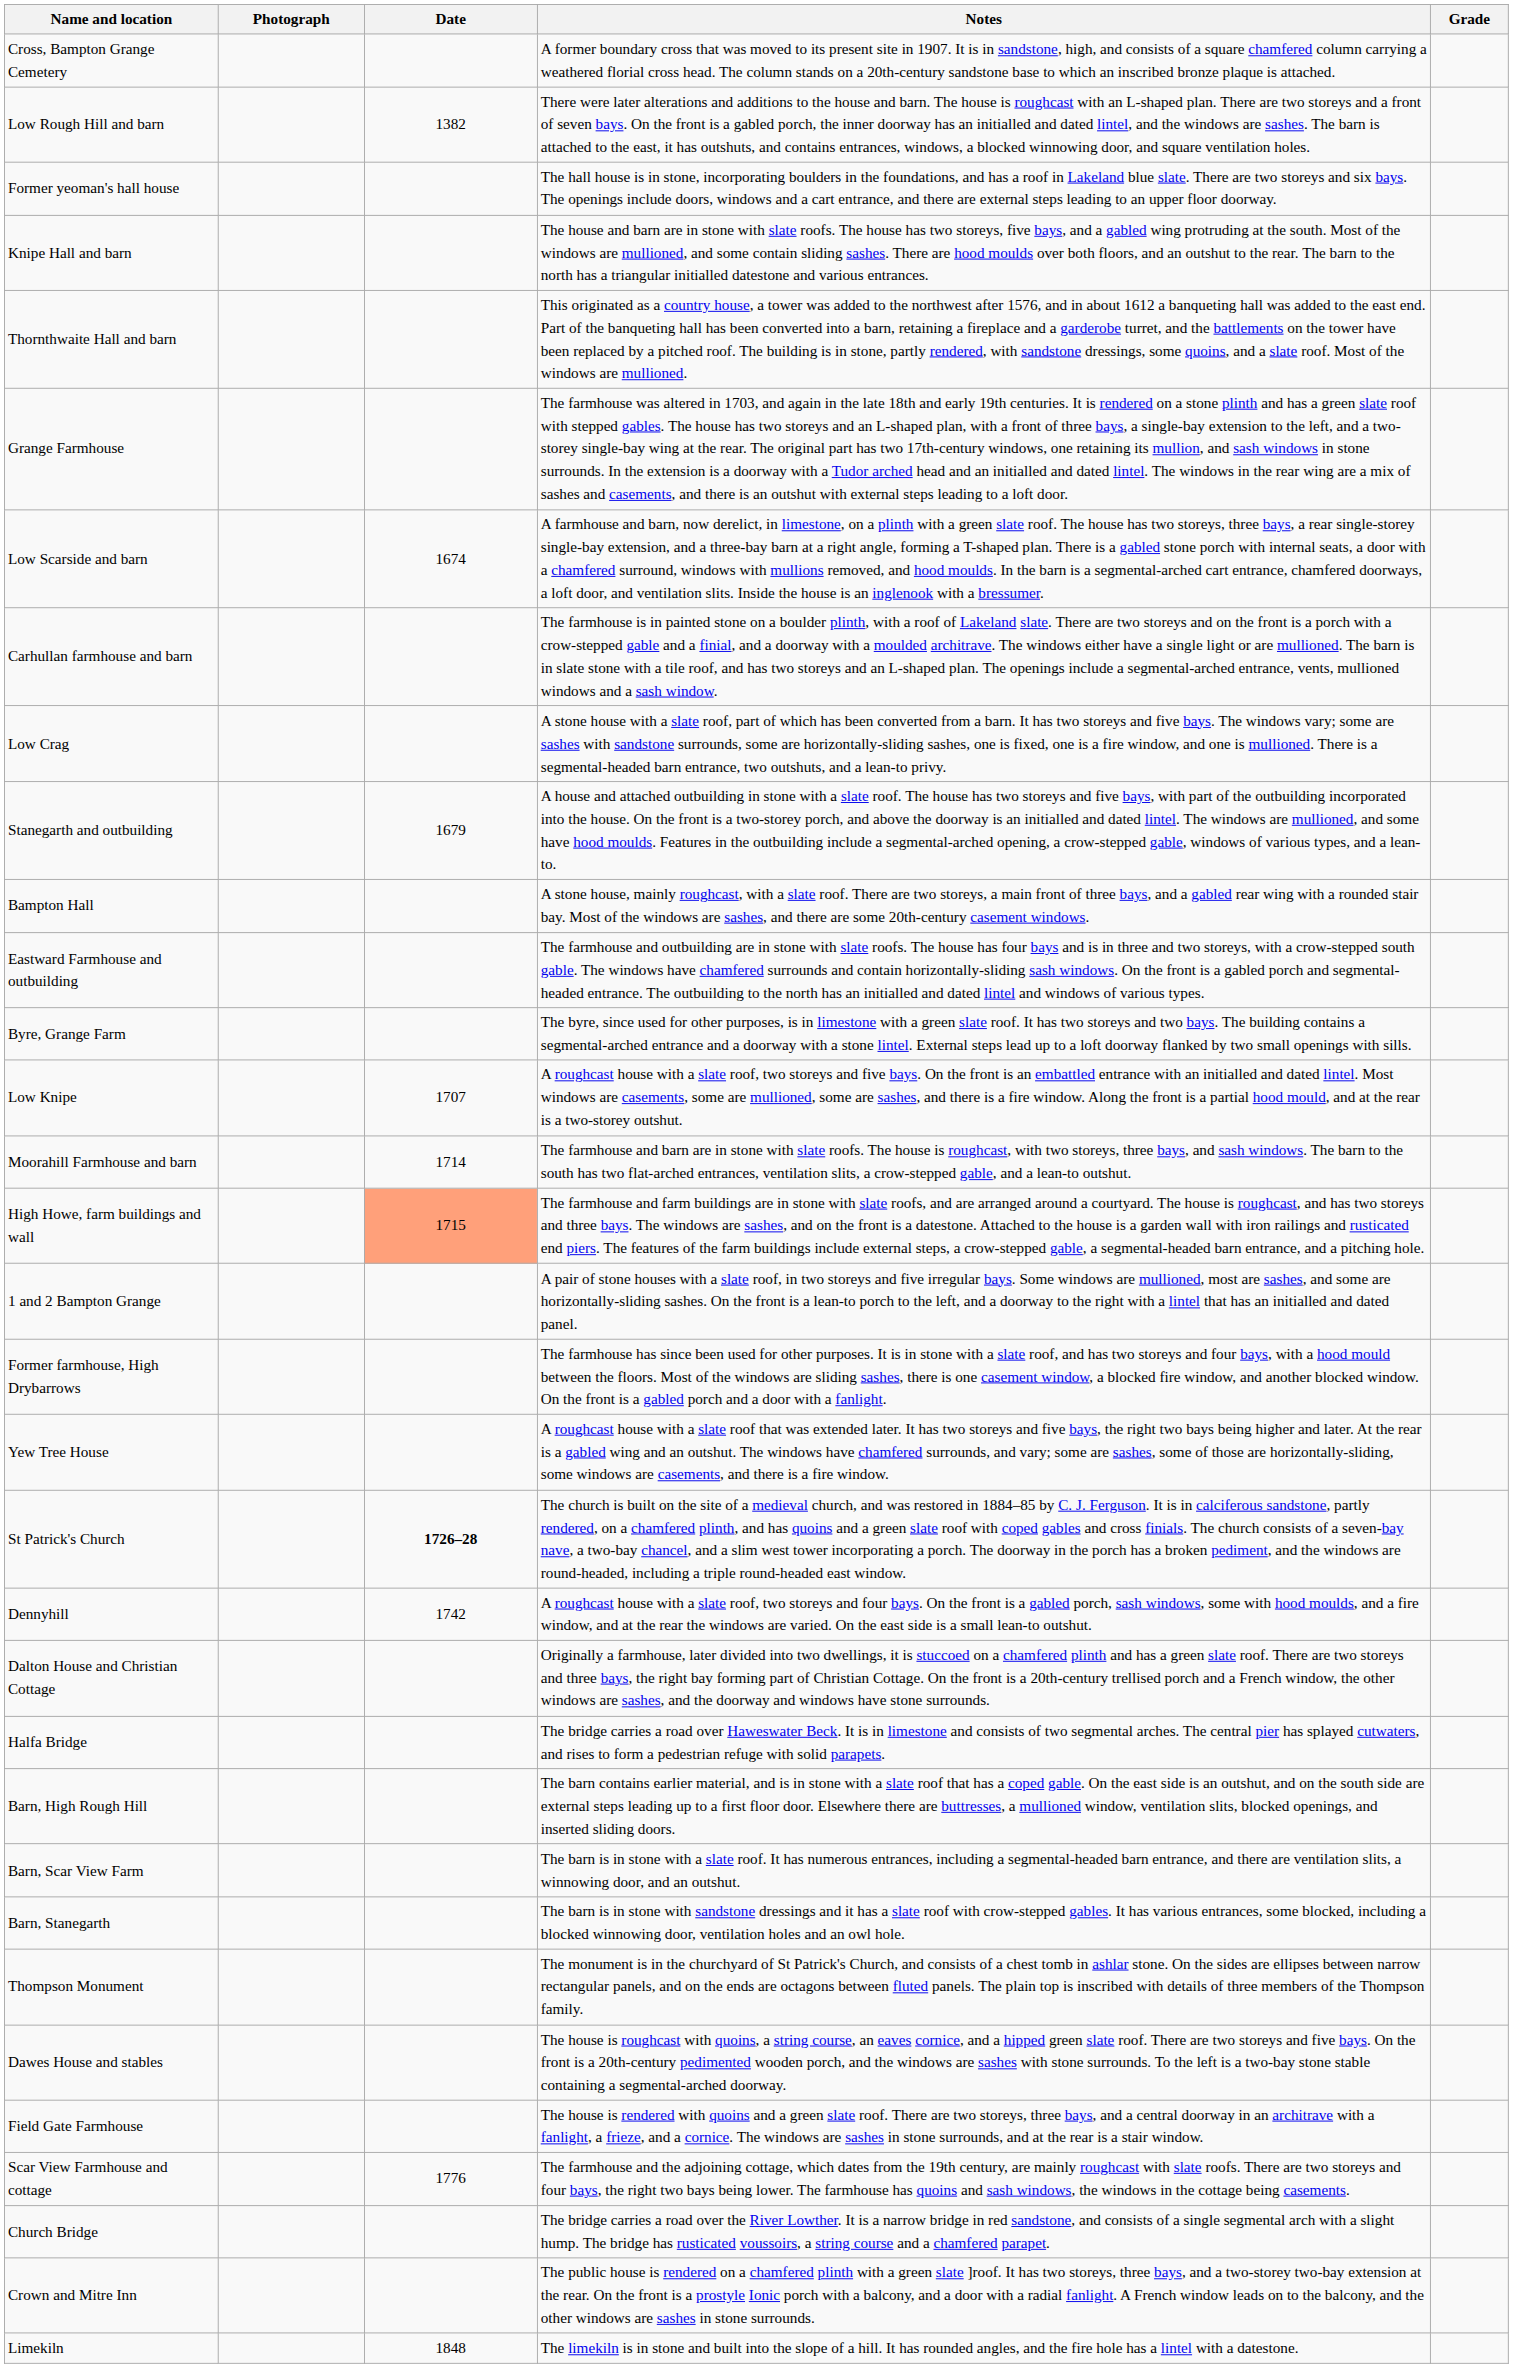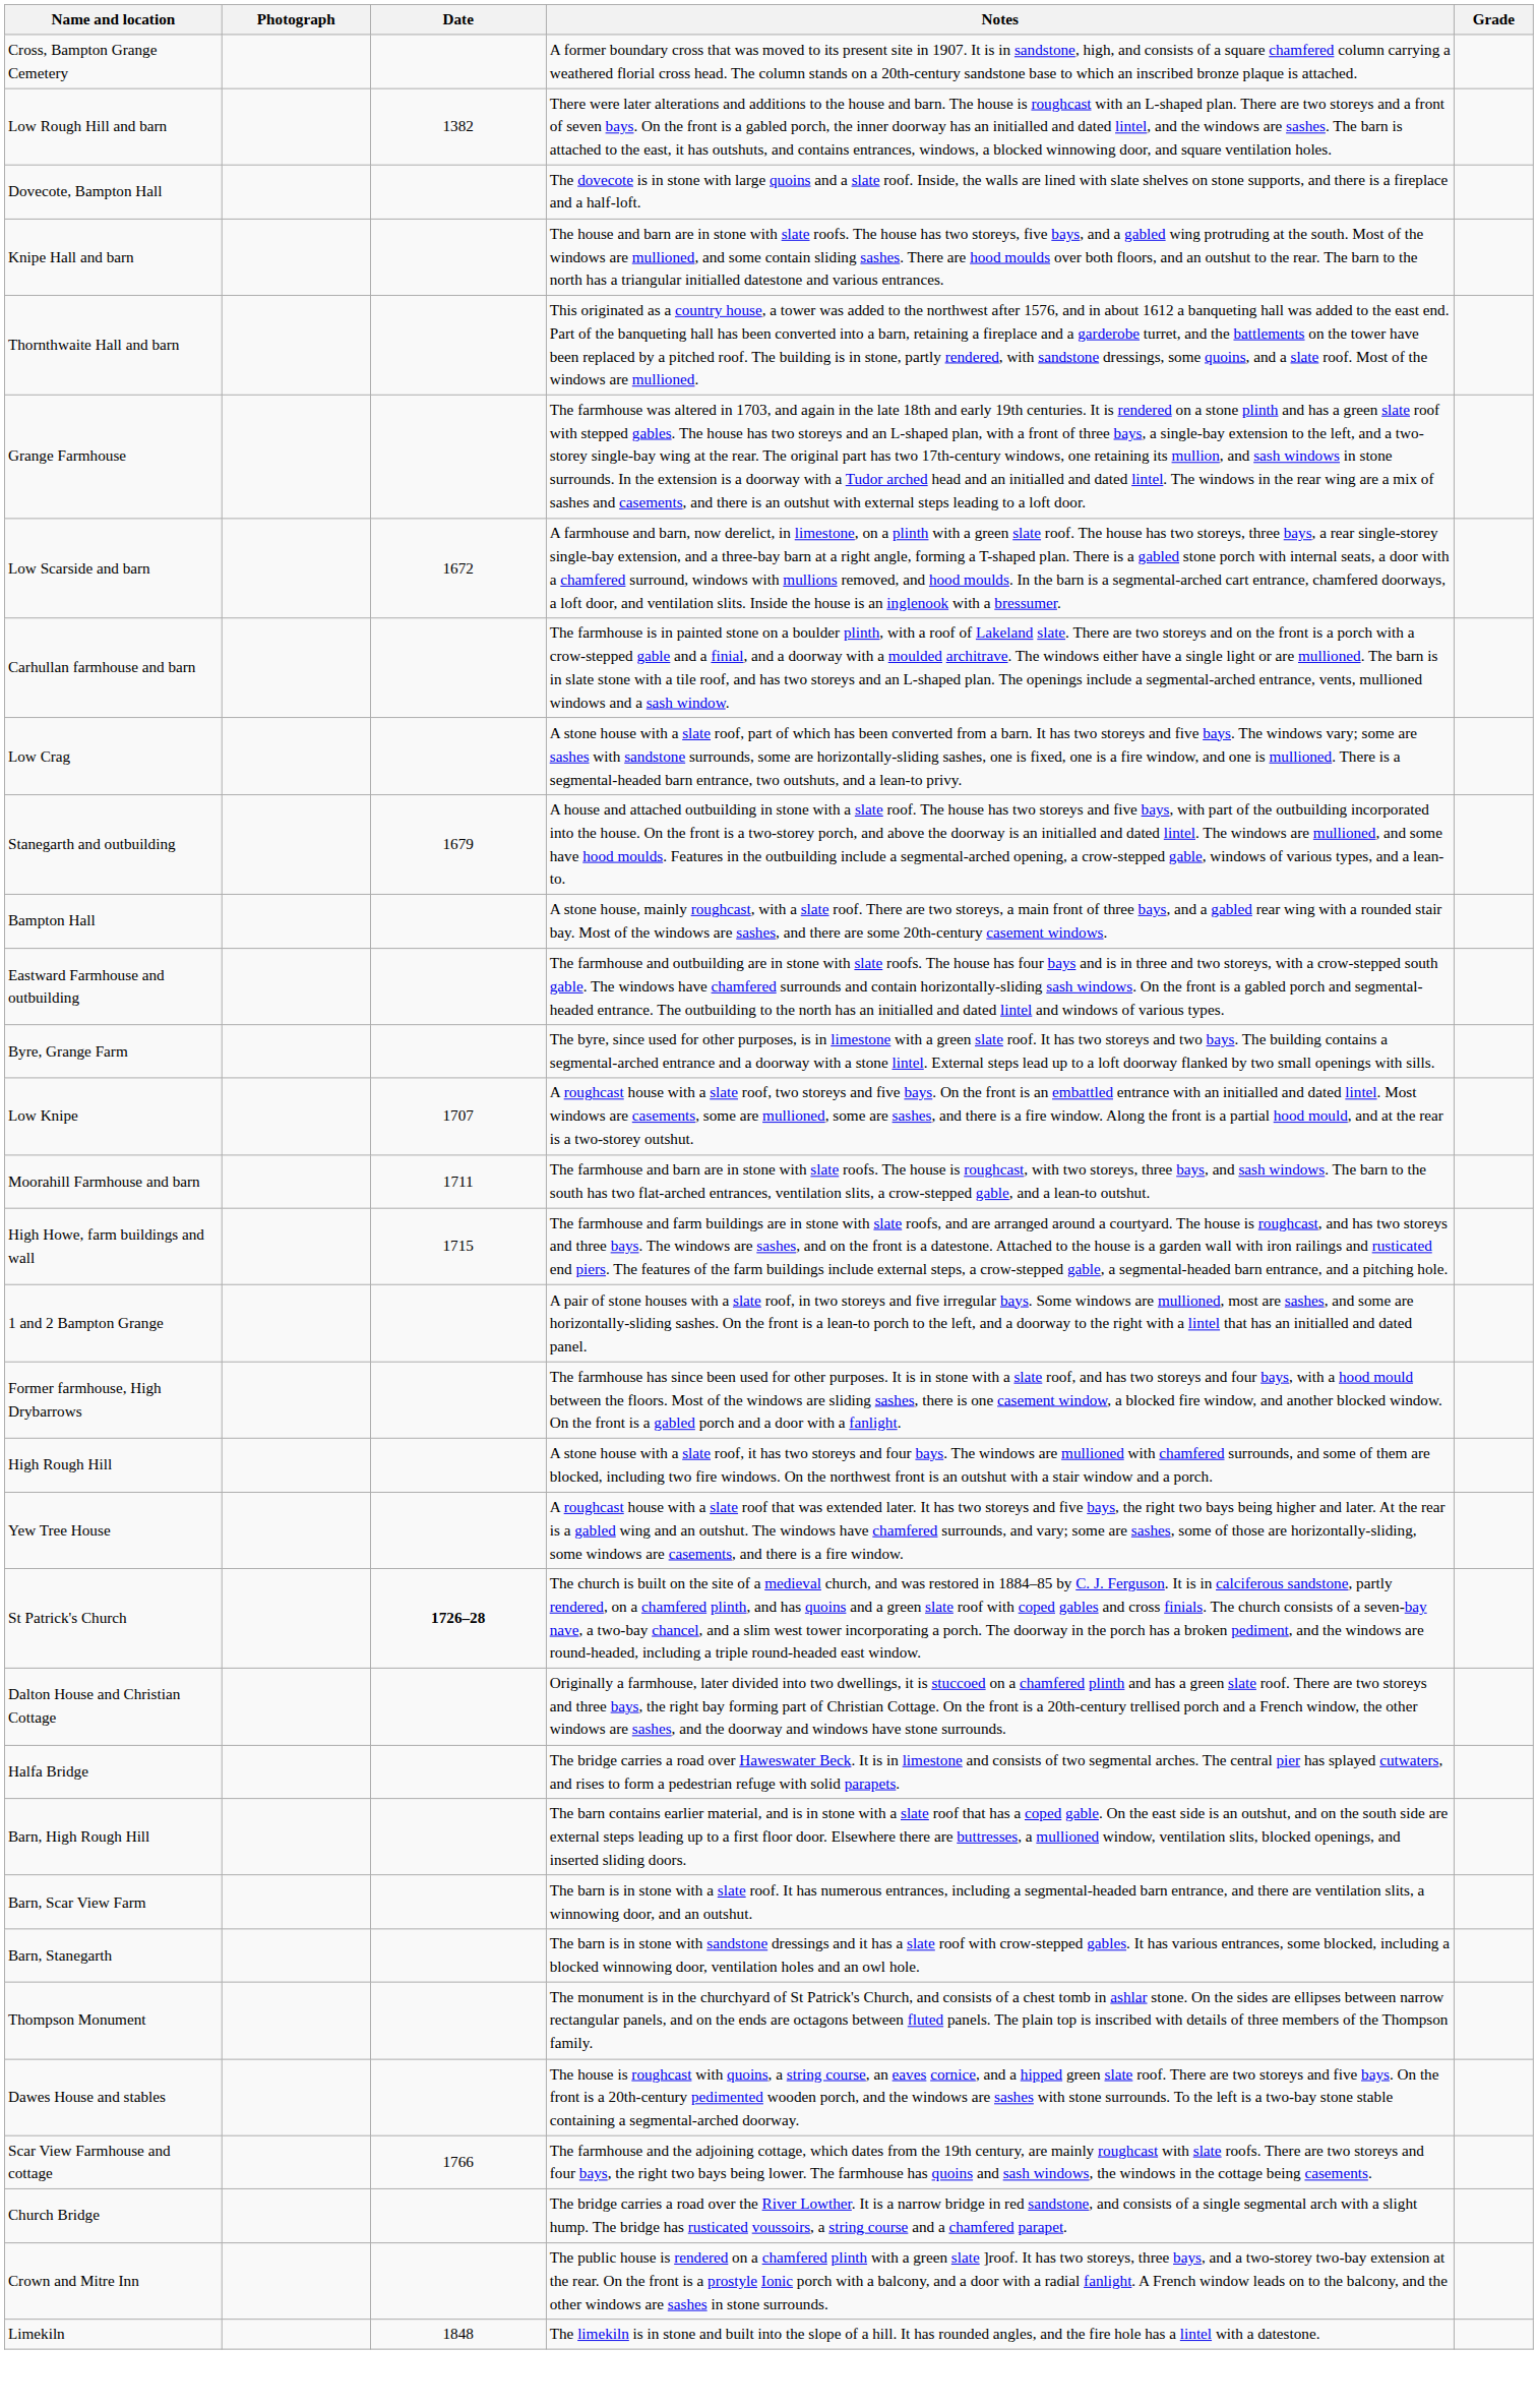+ row: Dovecote, Bampton Hall | The dovecote is in stone with large quoins and a slate roof. Inside, the walls are lined with slate shelves on stone supports, and there is a fireplace and a half-loft.
- row: Former yeoman's hall house | The hall house is in stone, incorporating boulders in the foundations, and has a roof in Lakeland blue slate. There are two storeys and six bays. The openings include doors, windows and a cart entrance, and there are external steps leading to an upper floor doorway.
Low Scarside and barn | Date: 1674 -> 1672
Moorahill Farmhouse and barn | Date: 1714 -> 1711
High Howe, farm buildings and wall | Date: lightsalmon background -> no background
+ row: High Rough Hill | A stone house with a slate roof, it has two storeys and four bays. The windows are mullioned with chamfered surrounds, and some of them are blocked, including two fire windows. On the northwest front is an outshut with a stair window and a porch.
- row: Dennyhill | 1742 | A roughcast house with a slate roof, two storeys and four bays. On the front is a gabled porch, sash windows, some with hood moulds, and a fire window, and at the rear the windows are varied. On the east side is a small lean-to outshut.
- row: Field Gate Farmhouse | The house is rendered with quoins and a green slate roof. There are two storeys, three bays, and a central doorway in an architrave with a fanlight, a frieze, and a cornice. The windows are sashes in stone surrounds, and at the rear is a stair window.
Scar View Farmhouse and cottage | Date: 1776 -> 1766
